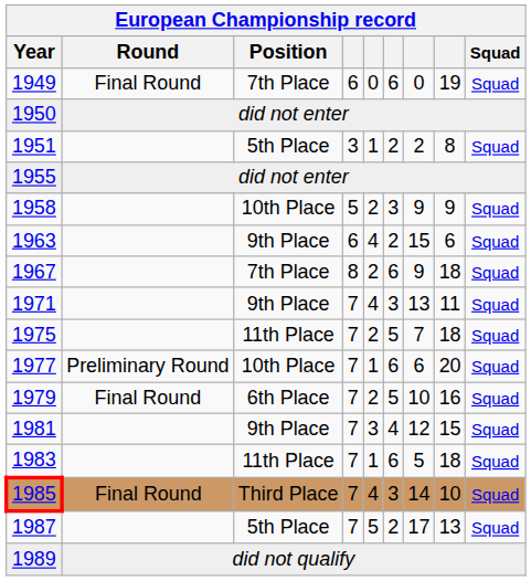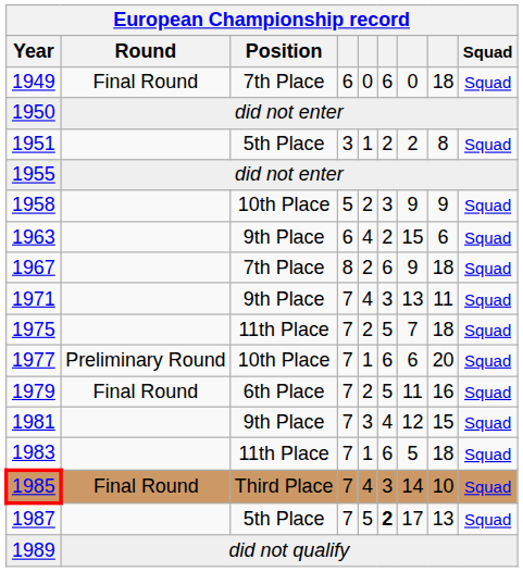1949 | column 8: 19 -> 18
1979 | column 7: 10 -> 11
1987 | column 6: normal -> bold
